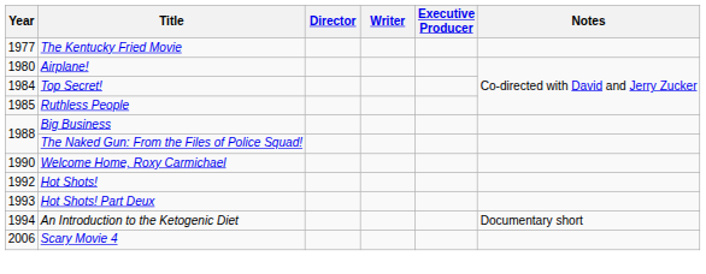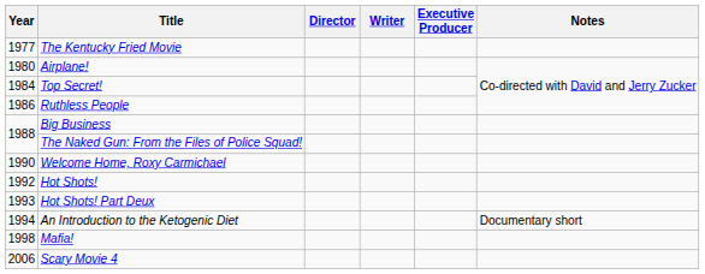Ruthless People | Year: 1985 -> 1986
+ row: 1998 | Mafia!
